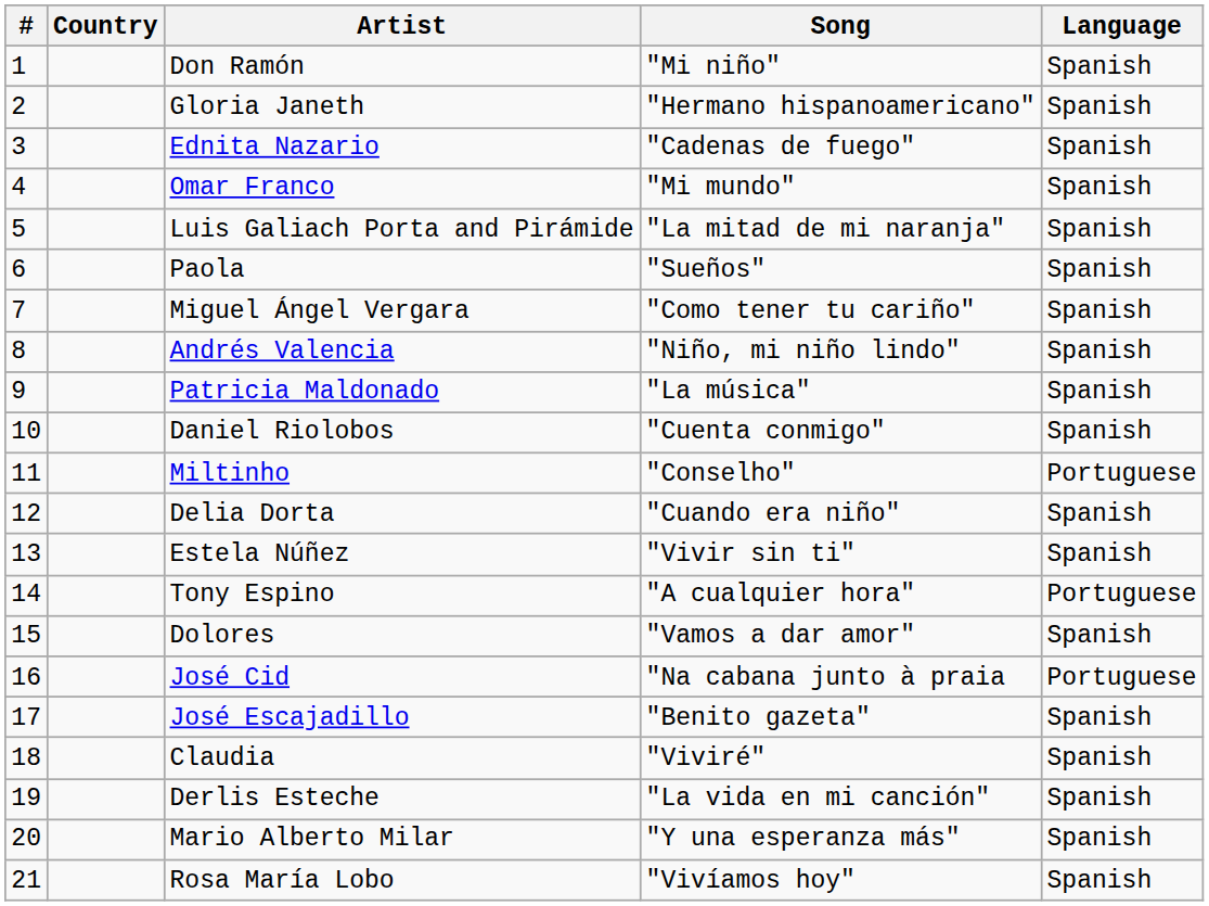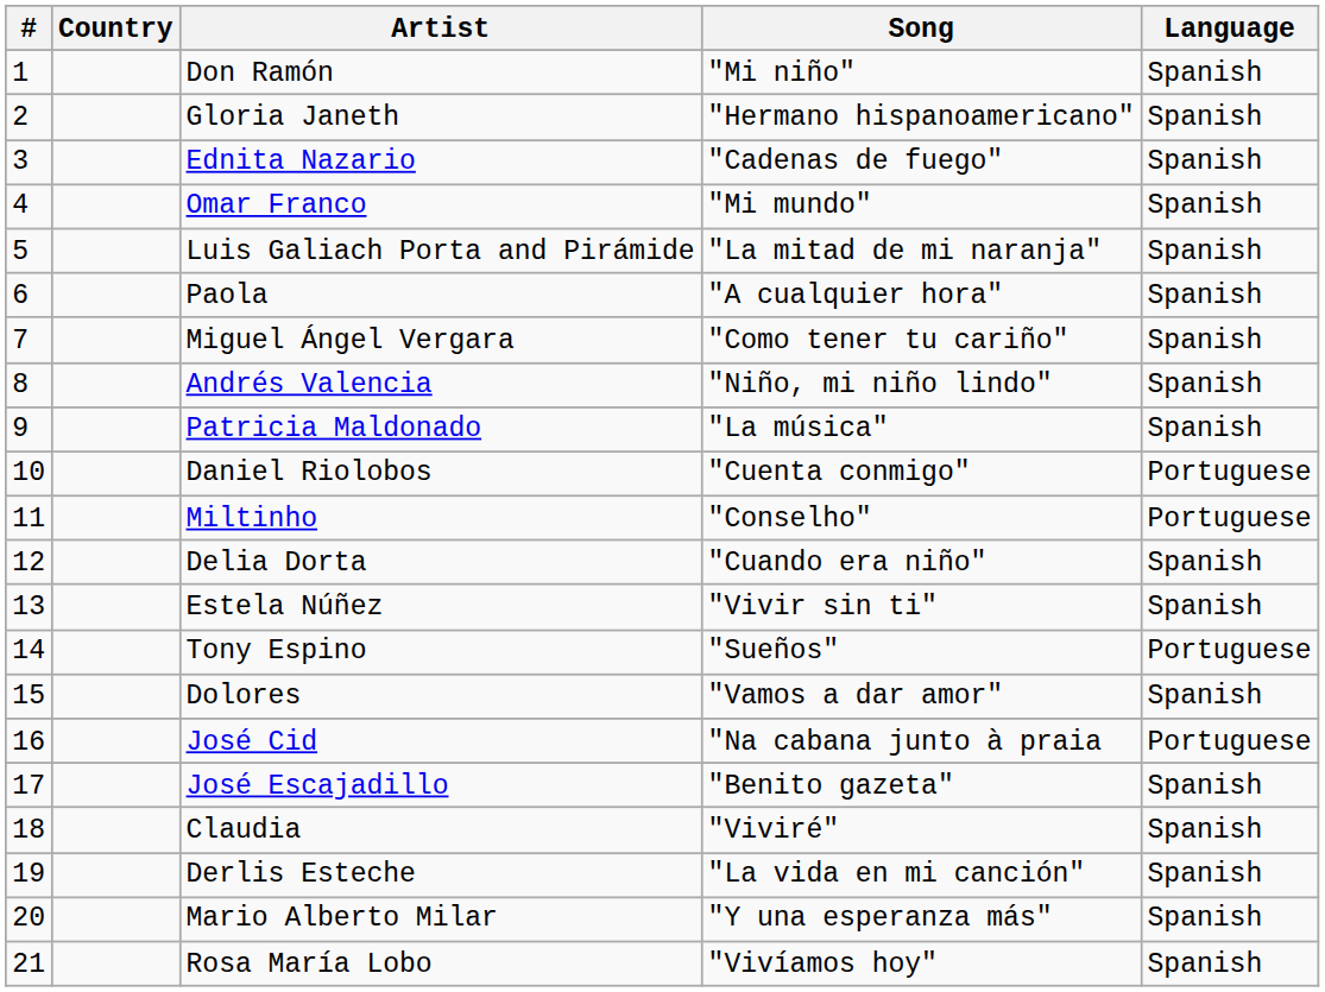Paola | Song: "Sueños" -> "A cualquier hora"
Daniel Riolobos | Language: Spanish -> Portuguese
Tony Espino | Song: "A cualquier hora" -> "Sueños"
